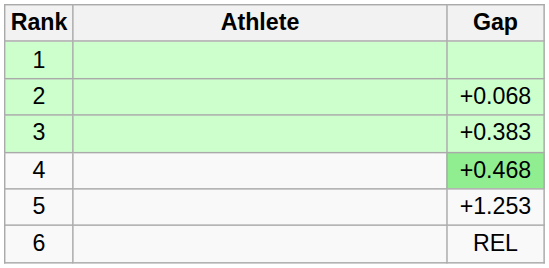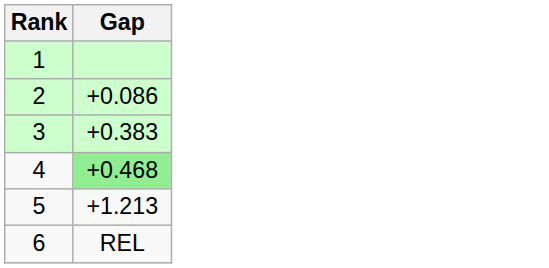- column: Athlete
2 | Gap: +0.068 -> +0.086
5 | Gap: +1.253 -> +1.213
